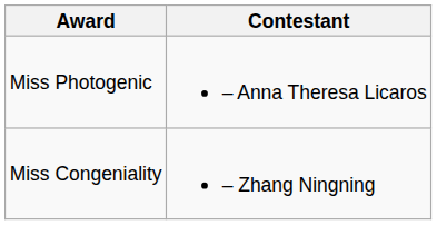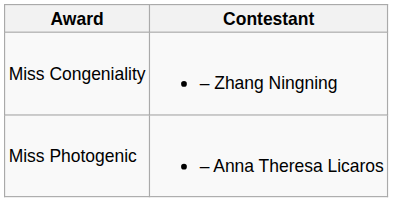rows swapped: Miss Congeniality <-> Miss Photogenic
